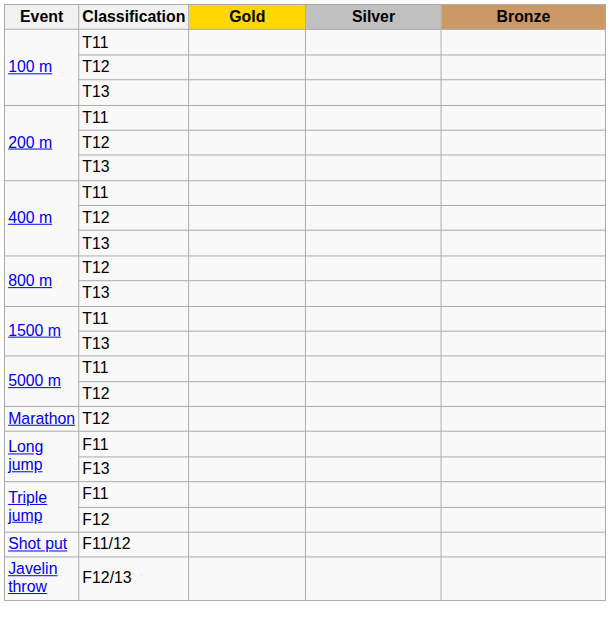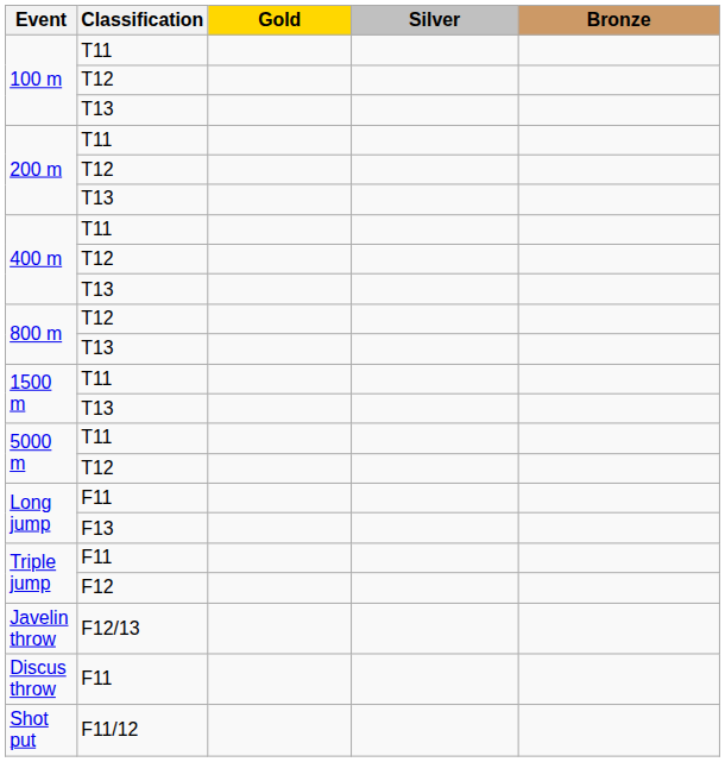- row: Marathon | T12
rows swapped: Shot put <-> Javelin throw
+ row: Discus throw | F11
